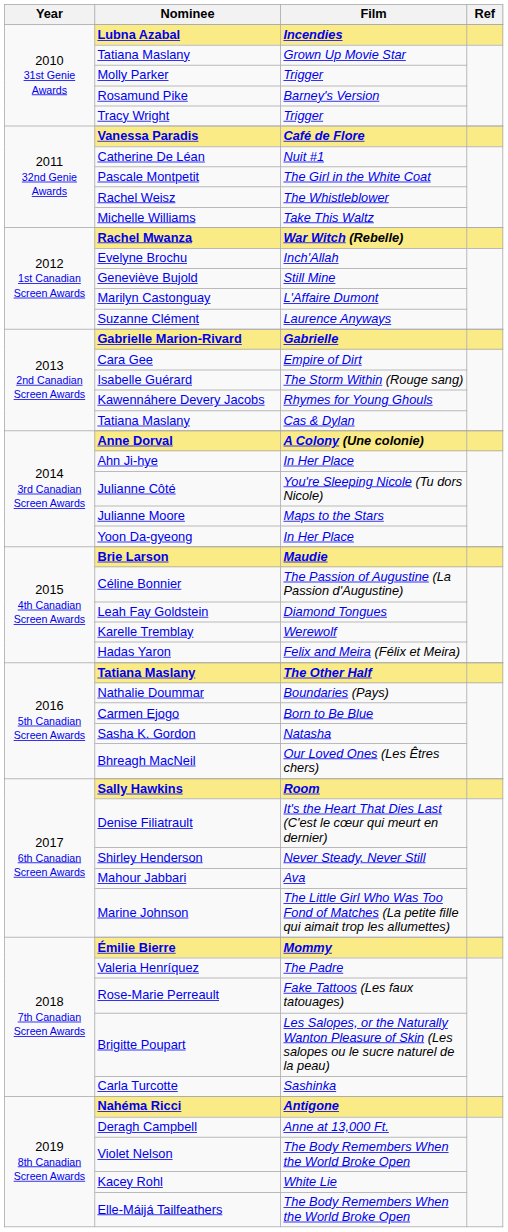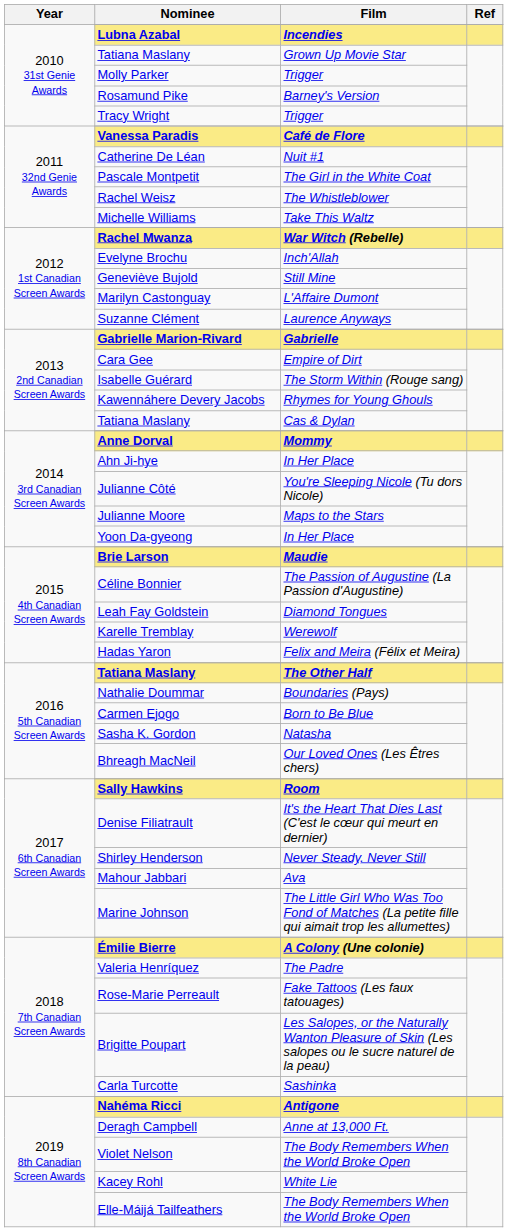Anne Dorval | Film: A Colony (Une colonie) -> Mommy
Émilie Bierre | Film: Mommy -> A Colony (Une colonie)
